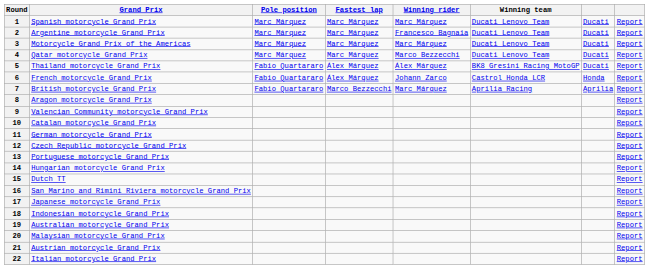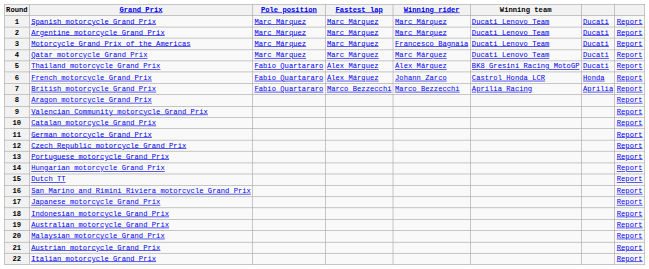2 | Winning rider: Francesco Bagnaia -> Marc Márquez
3 | Winning rider: Marc Márquez -> Francesco Bagnaia
4 | Winning rider: Marco Bezzecchi -> Marc Márquez
7 | Winning rider: Marc Márquez -> Marco Bezzecchi
